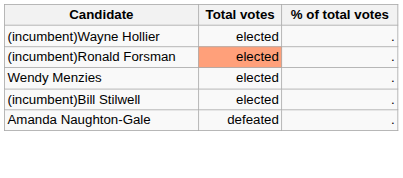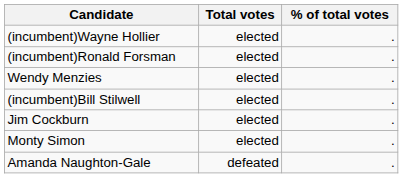(incumbent)Ronald Forsman | Total votes: lightsalmon background -> no background
+ row: Jim Cockburn | elected | .
+ row: Monty Simon | elected | .
